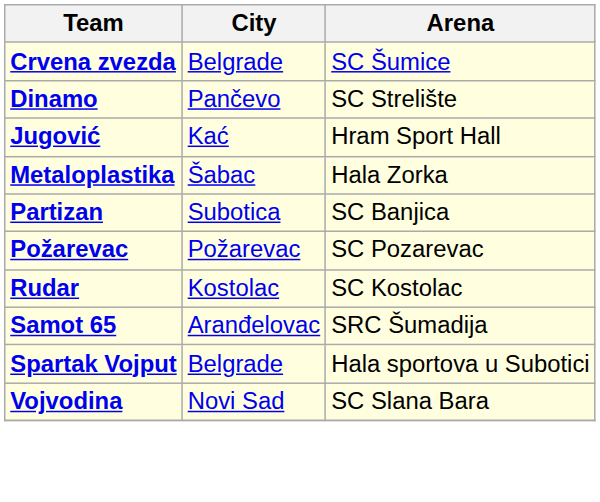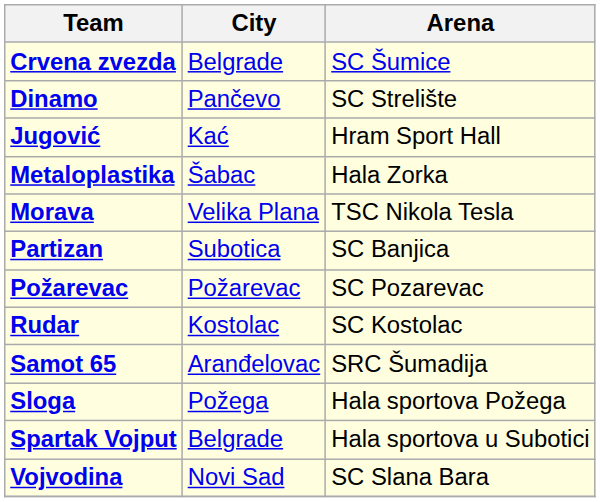+ row: Morava | Velika Plana | TSC Nikola Tesla
+ row: Sloga | Požega | Hala sportova Požega
